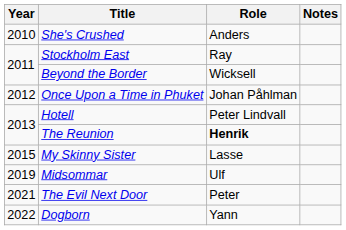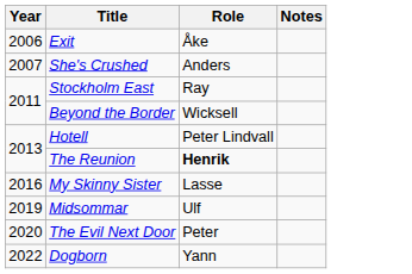+ row: 2006 | Exit | Åke
She's Crushed | Year: 2010 -> 2007
- row: 2012 | Once Upon a Time in Phuket | Johan Påhlman
My Skinny Sister | Year: 2015 -> 2016
The Evil Next Door | Year: 2021 -> 2020
